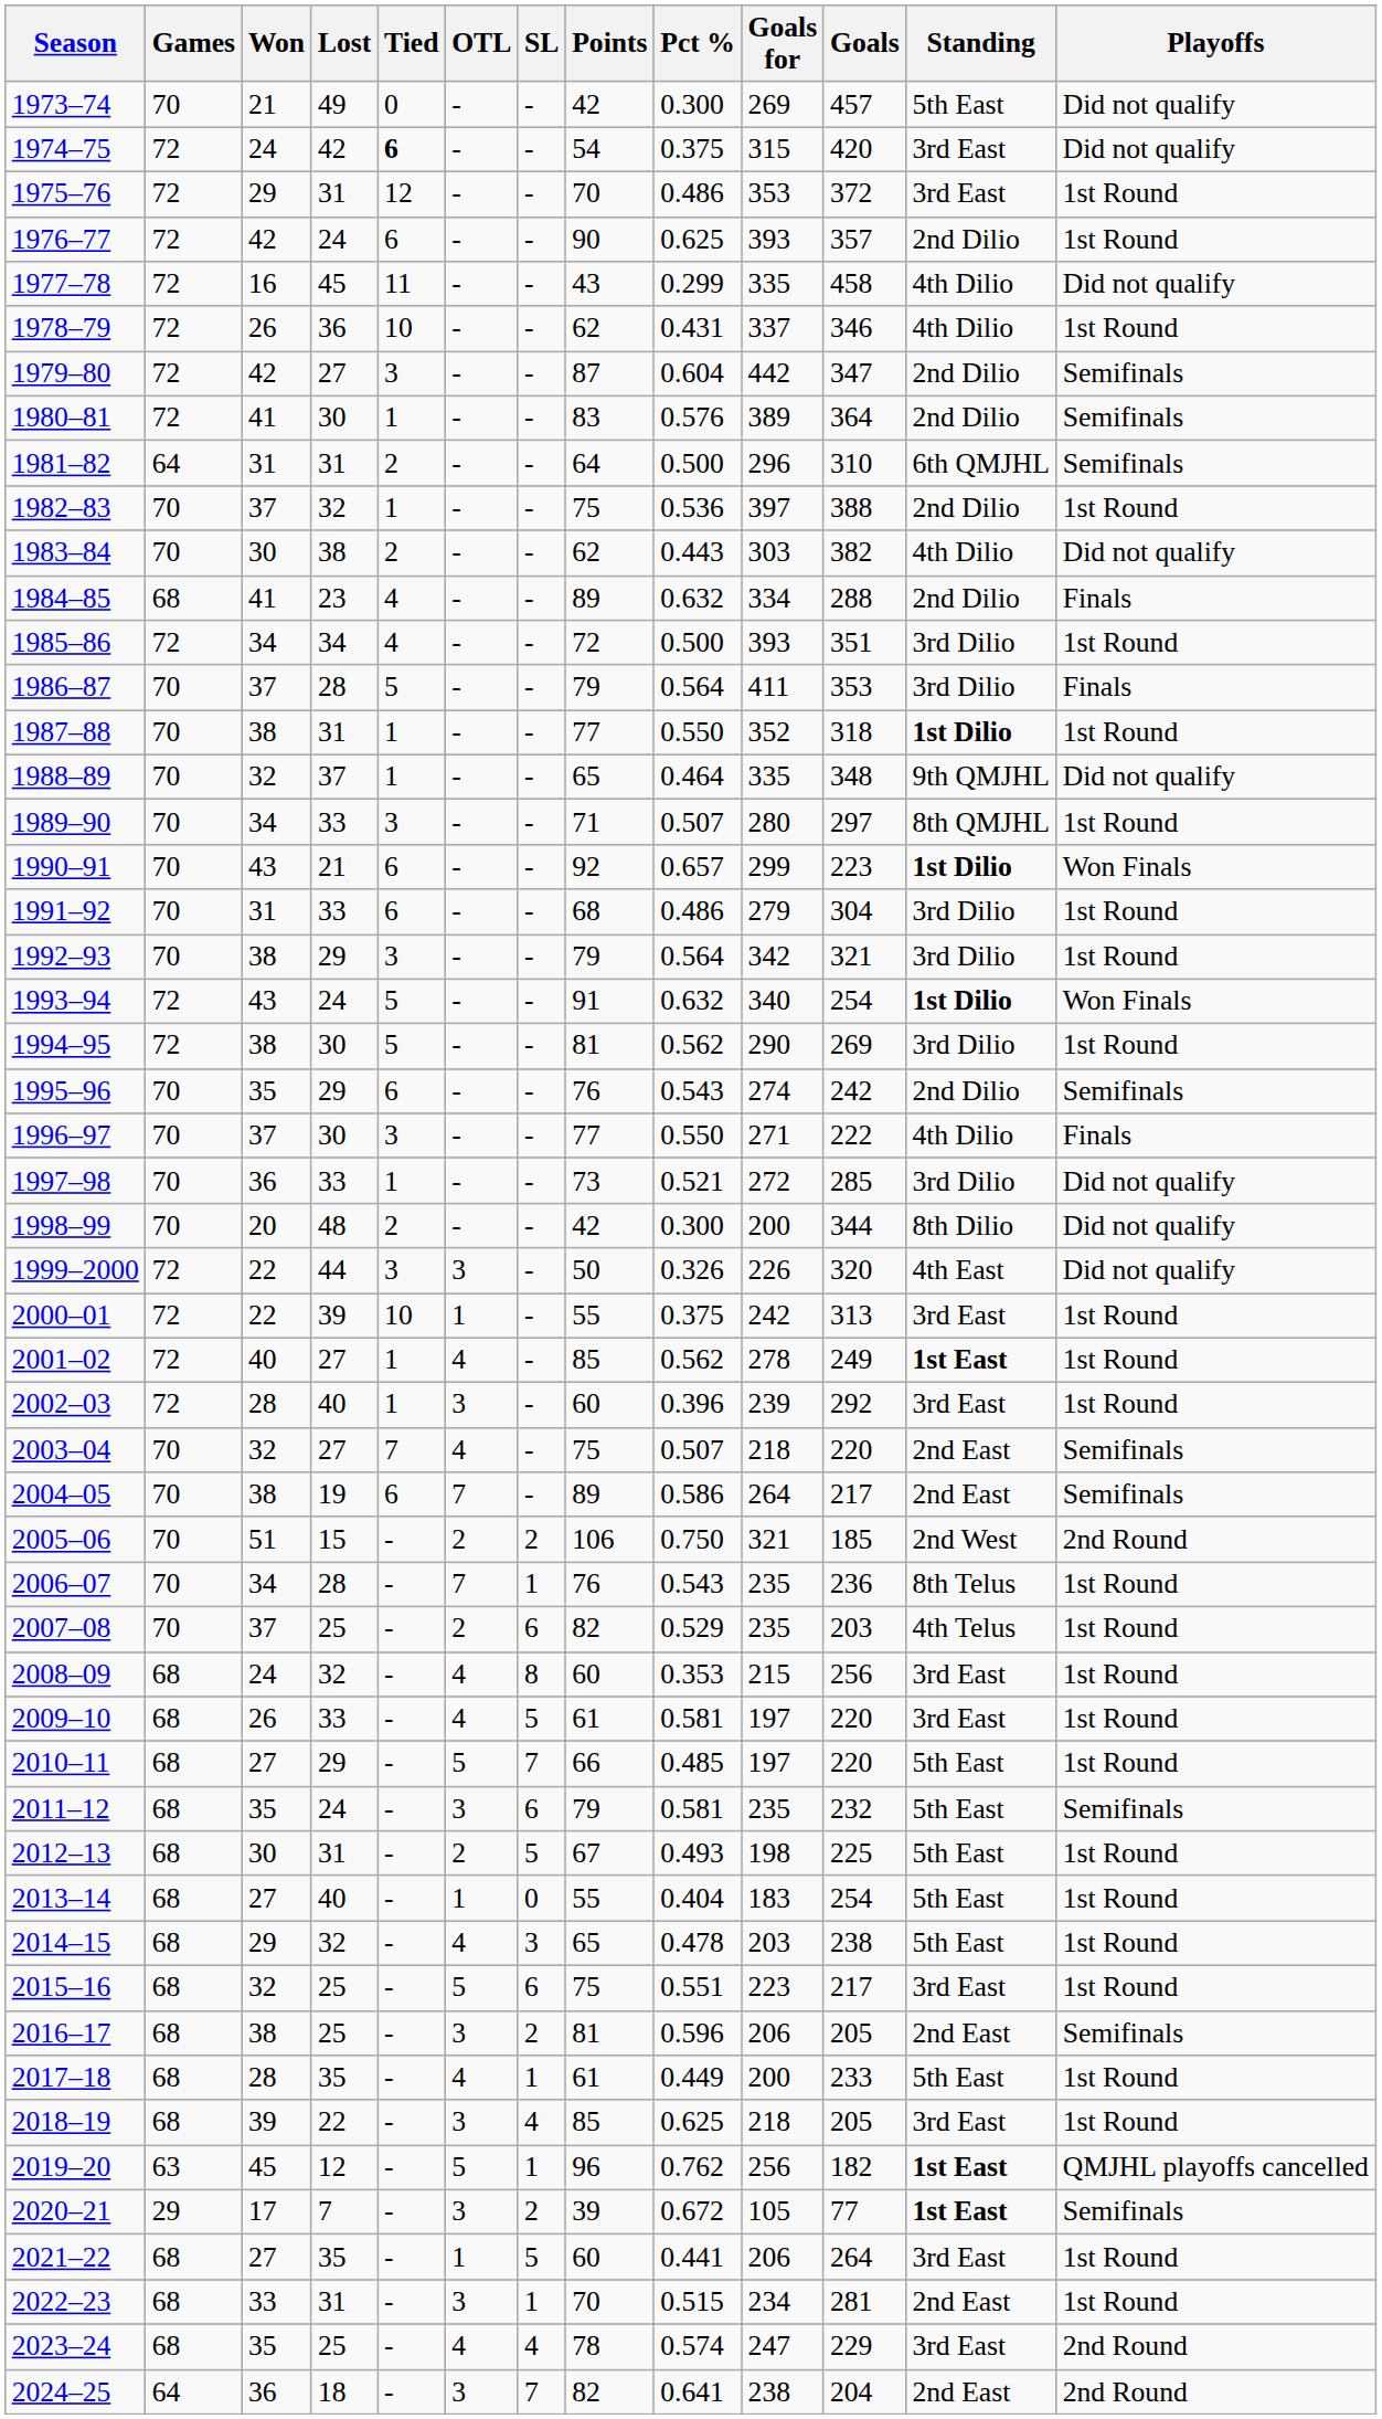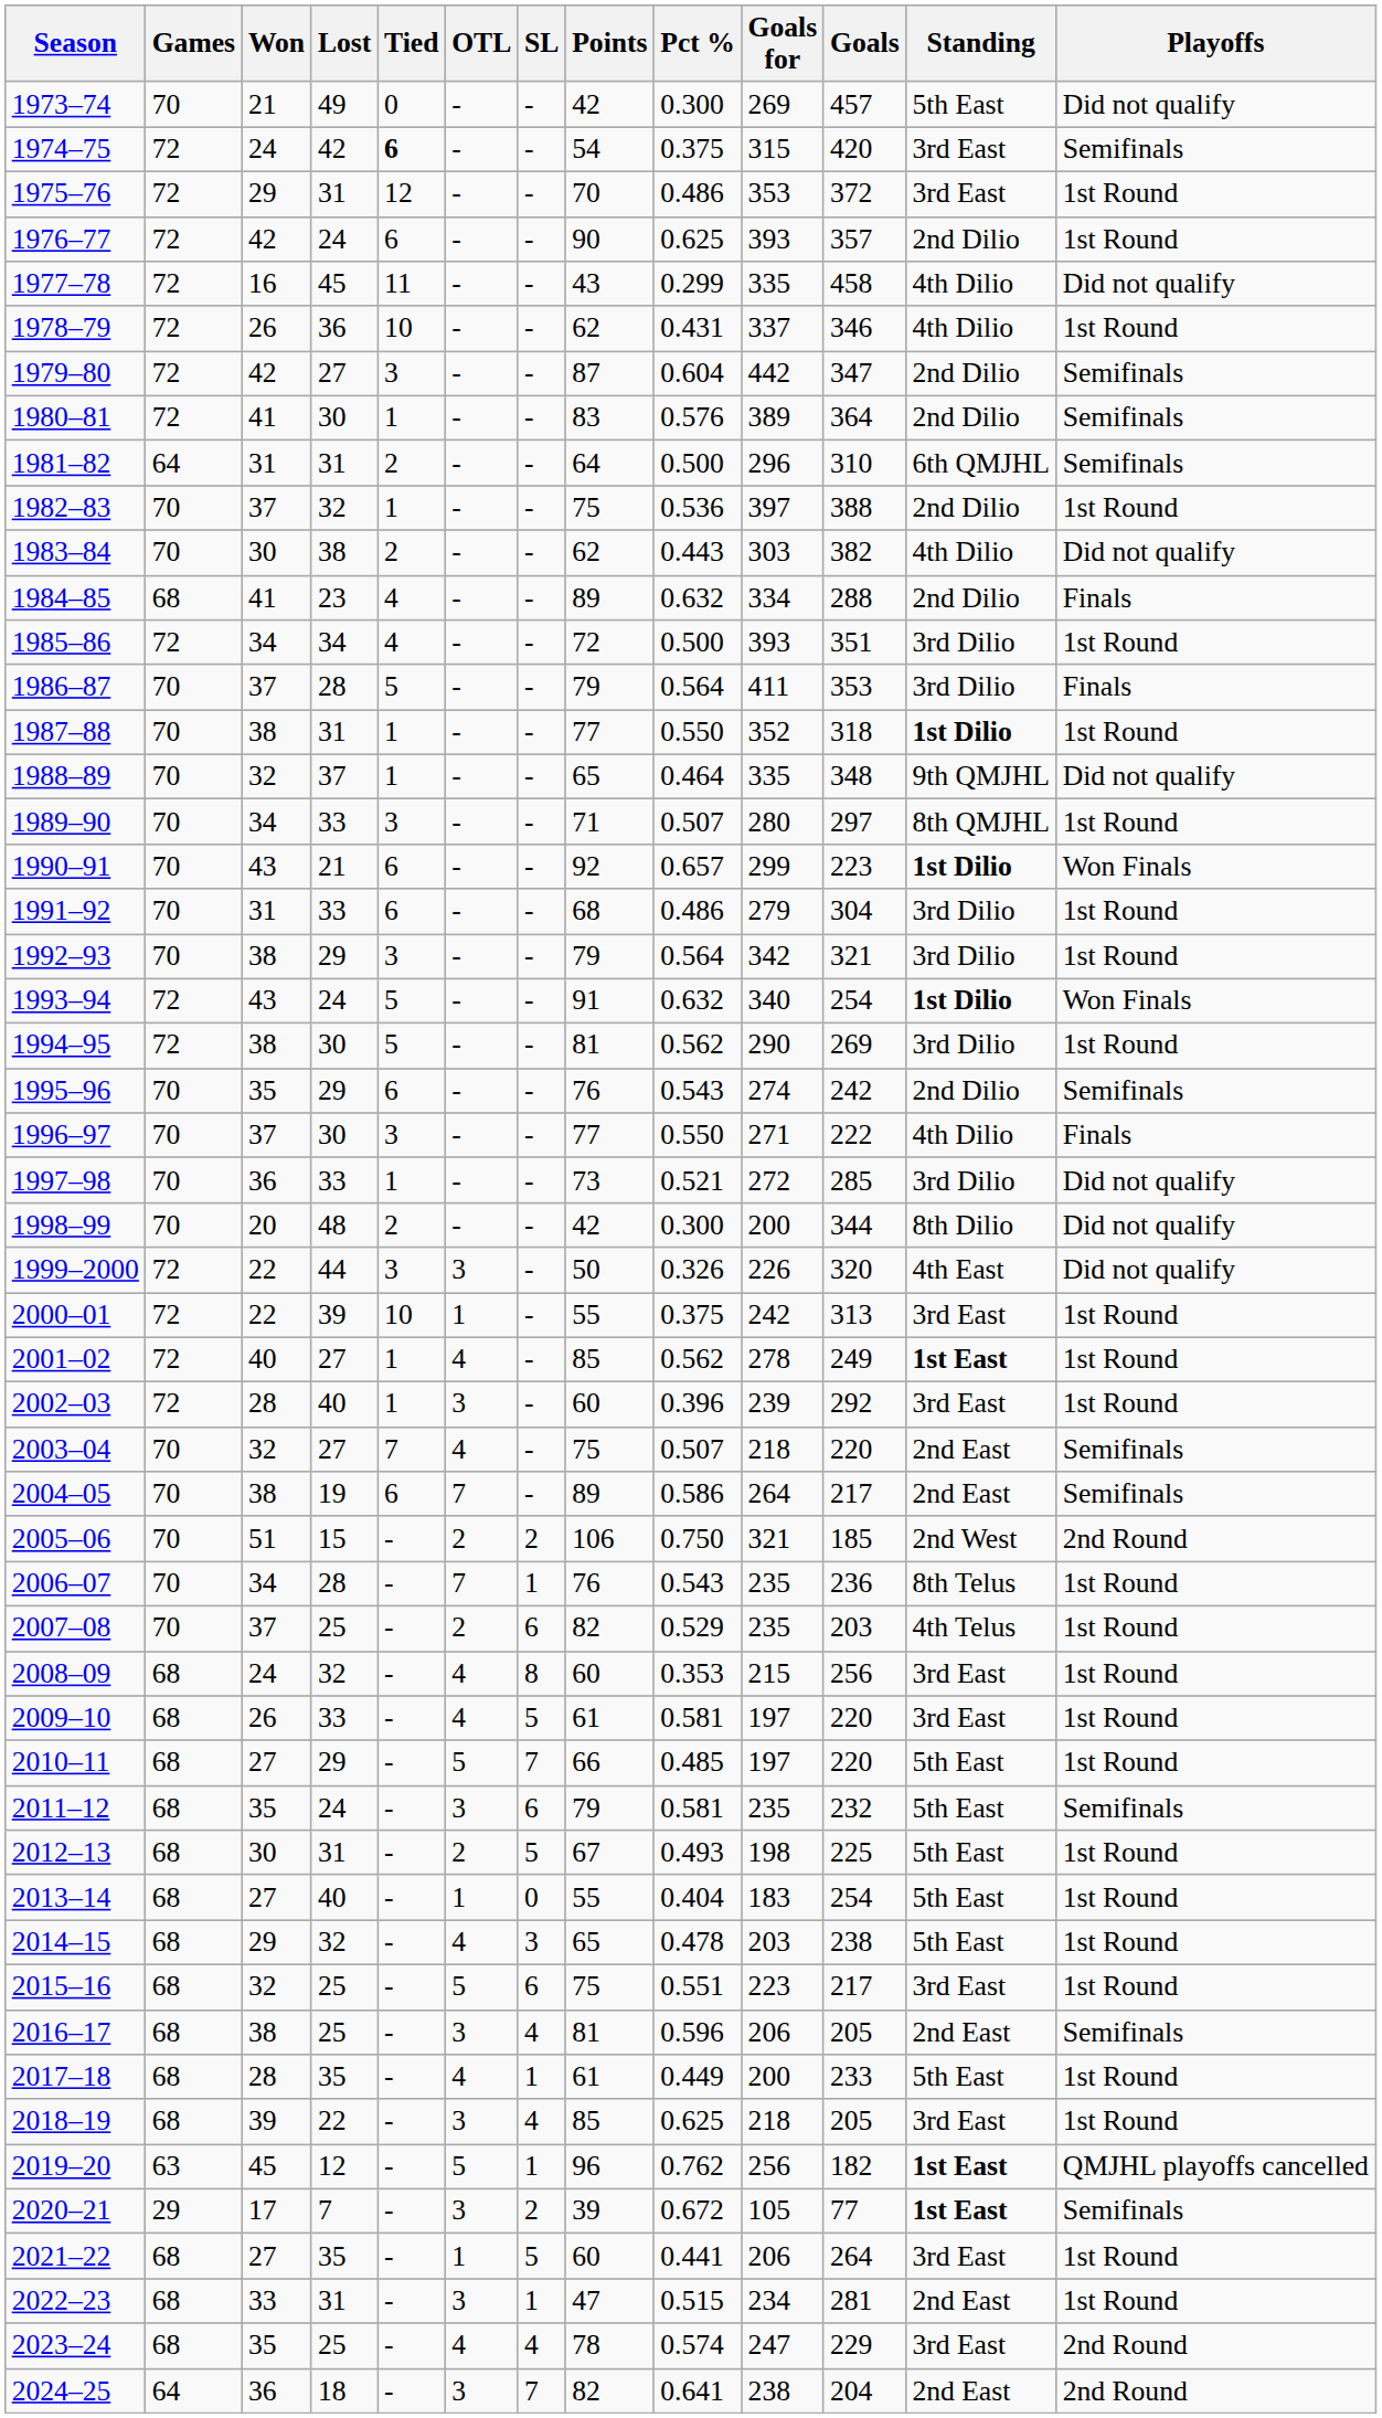1974–75 | Playoffs: Did not qualify -> Semifinals
2016–17 | SL: 2 -> 4
2022–23 | Points: 70 -> 47
